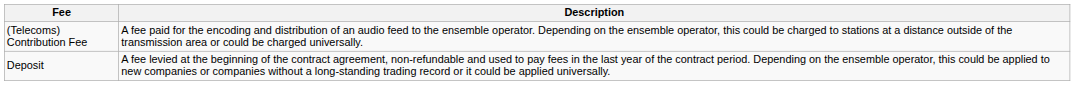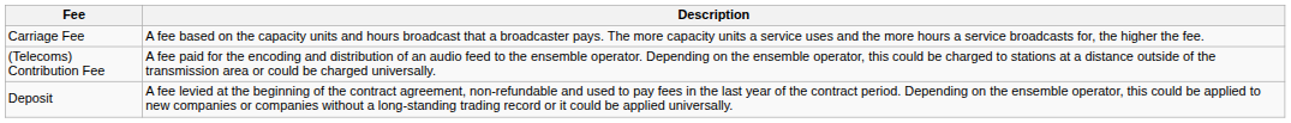+ row: Carriage Fee | A fee based on the capacity units and hours broadcast that a broadcaster pays. The more capacity units a service uses and the more hours a service broadcasts for, the higher the fee.
